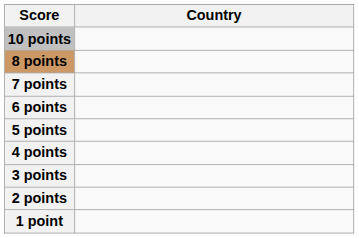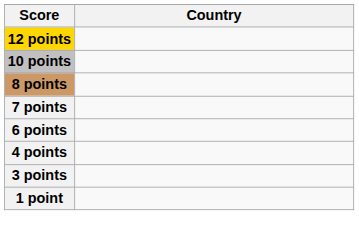+ row: 12 points
- row: 5 points
- row: 2 points
